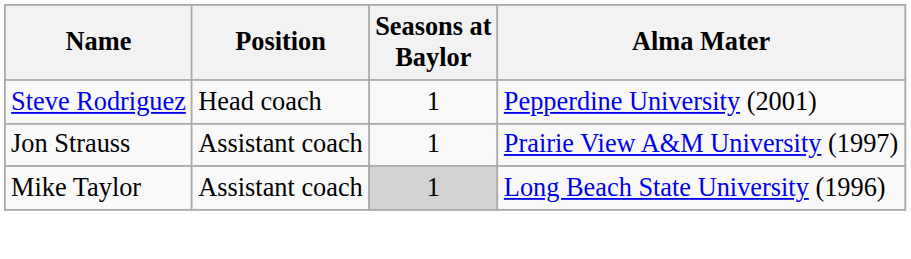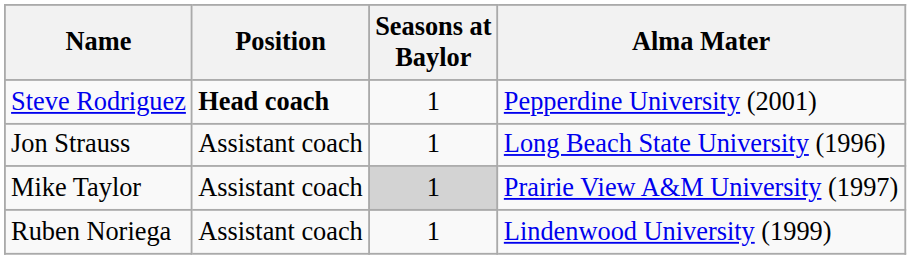Steve Rodriguez | Position: normal -> bold
Jon Strauss | Alma Mater: Prairie View A&M University (1997) -> Long Beach State University (1996)
Mike Taylor | Alma Mater: Long Beach State University (1996) -> Prairie View A&M University (1997)
+ row: Ruben Noriega | Assistant coach | 1 | Lindenwood University (1999)
